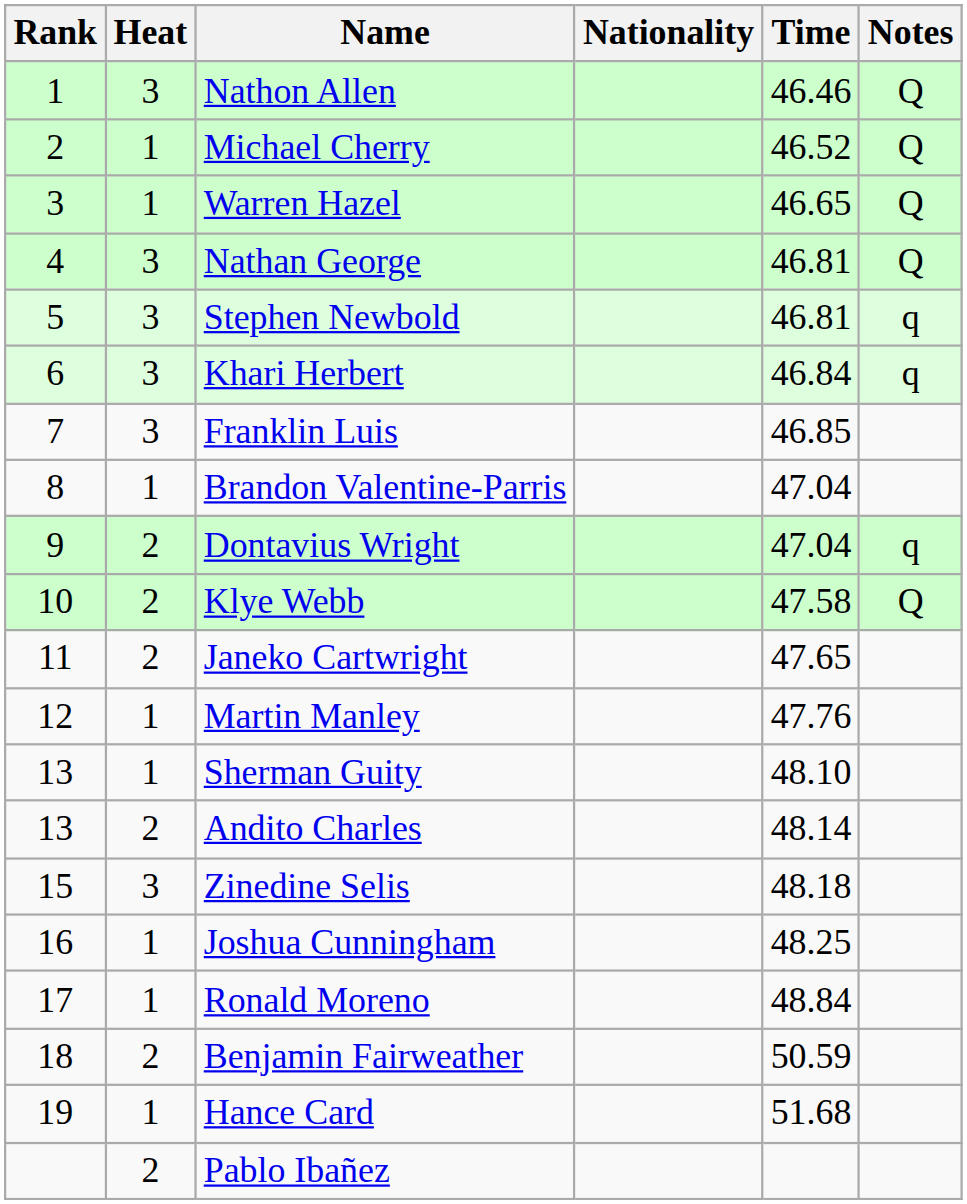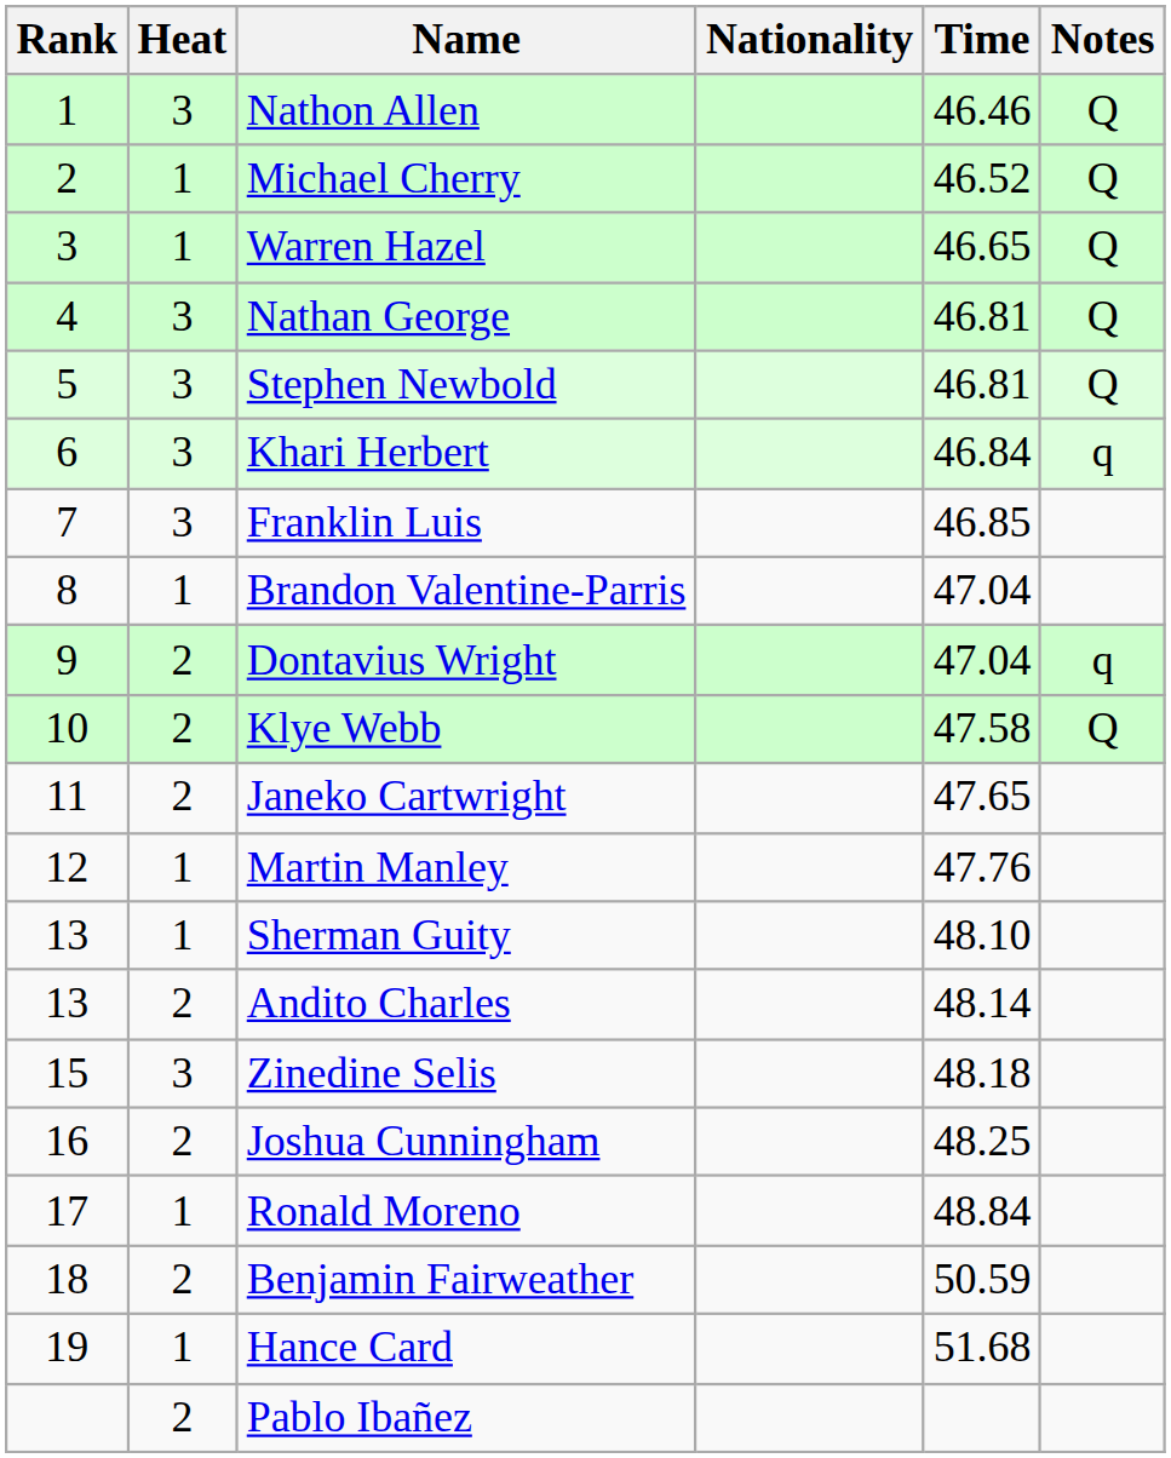Stephen Newbold | Notes: q -> Q
Joshua Cunningham | Heat: 1 -> 2
